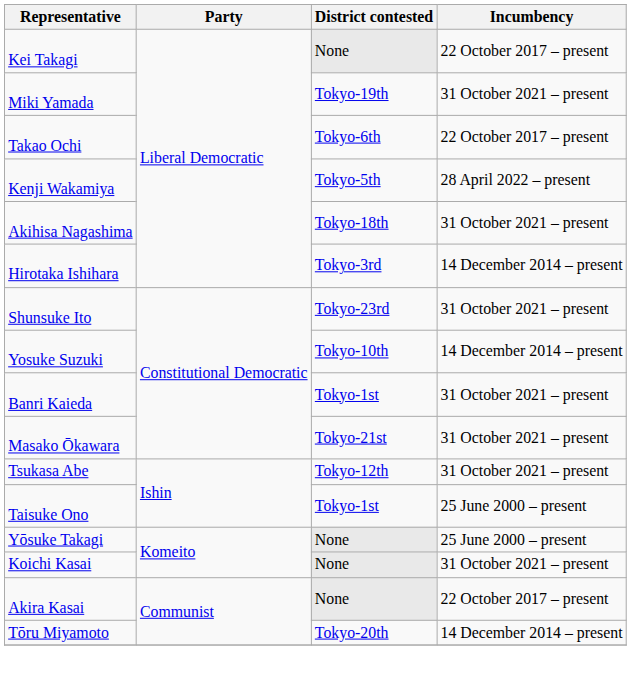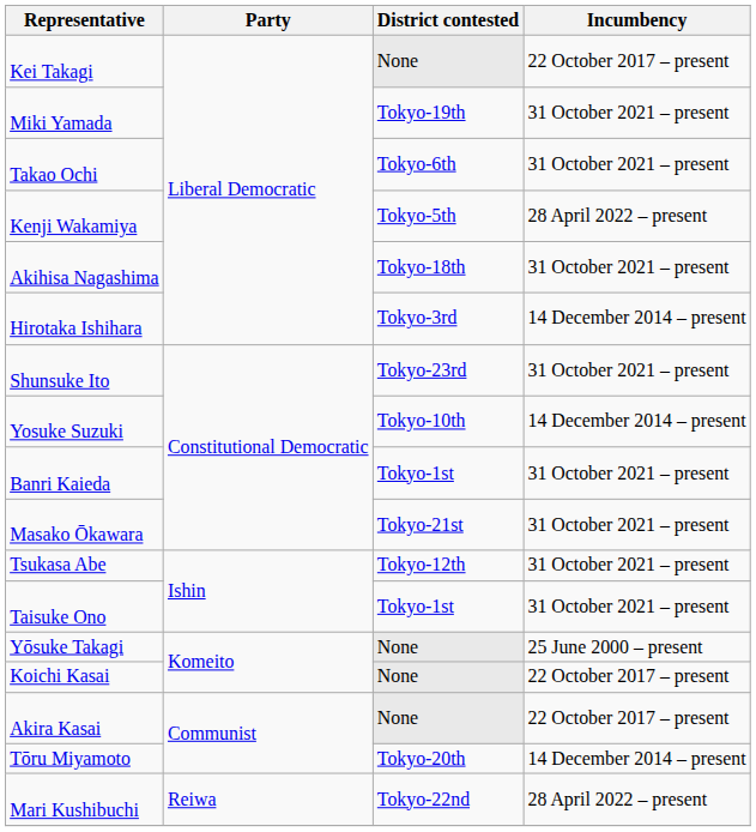Takao Ochi | Incumbency: 22 October 2017 – present -> 31 October 2021 – present
Taisuke Ono | Incumbency: 25 June 2000 – present -> 31 October 2021 – present
Koichi Kasai | Incumbency: 31 October 2021 – present -> 22 October 2017 – present
+ row: Mari Kushibuchi | Reiwa | Tokyo-22nd | 28 April 2022 – present
